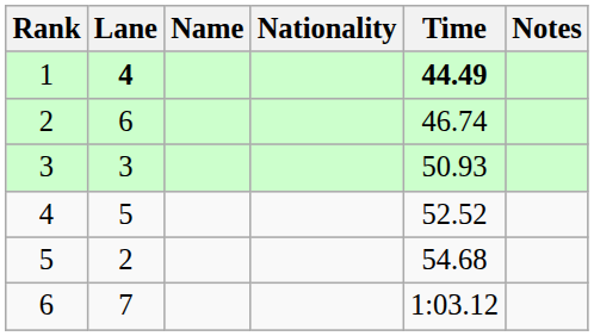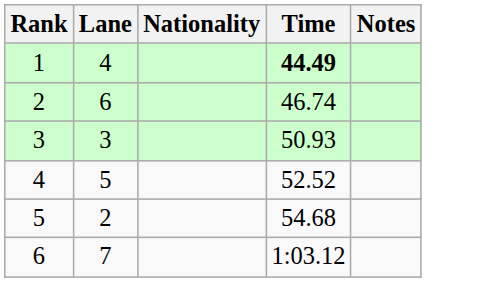- column: Name
1 | Lane: bold -> normal
